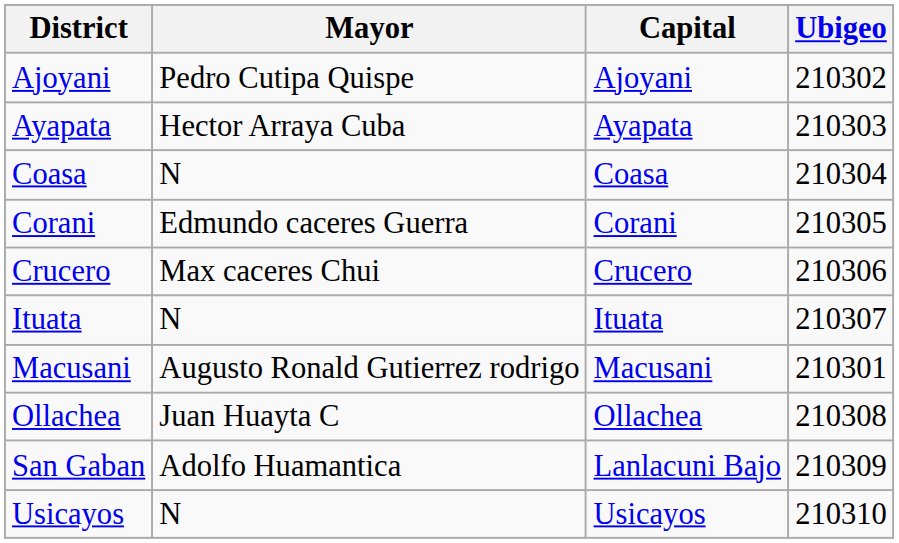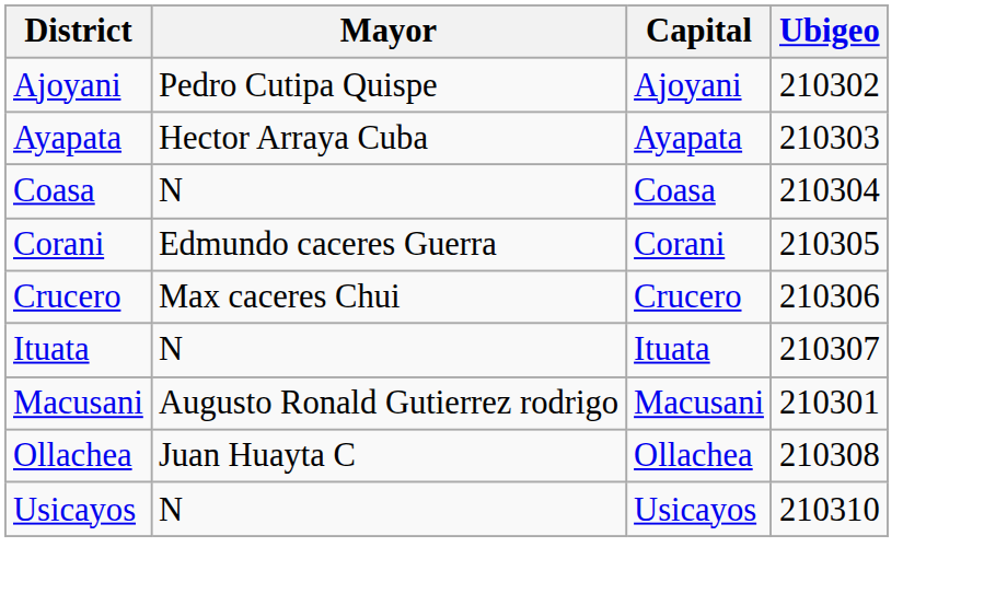- row: San Gaban | Adolfo Huamantica | Lanlacuni Bajo | 210309
